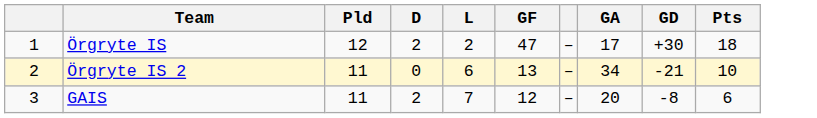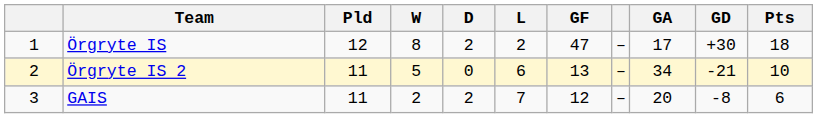+ column: W | 8 | 5 | 2
